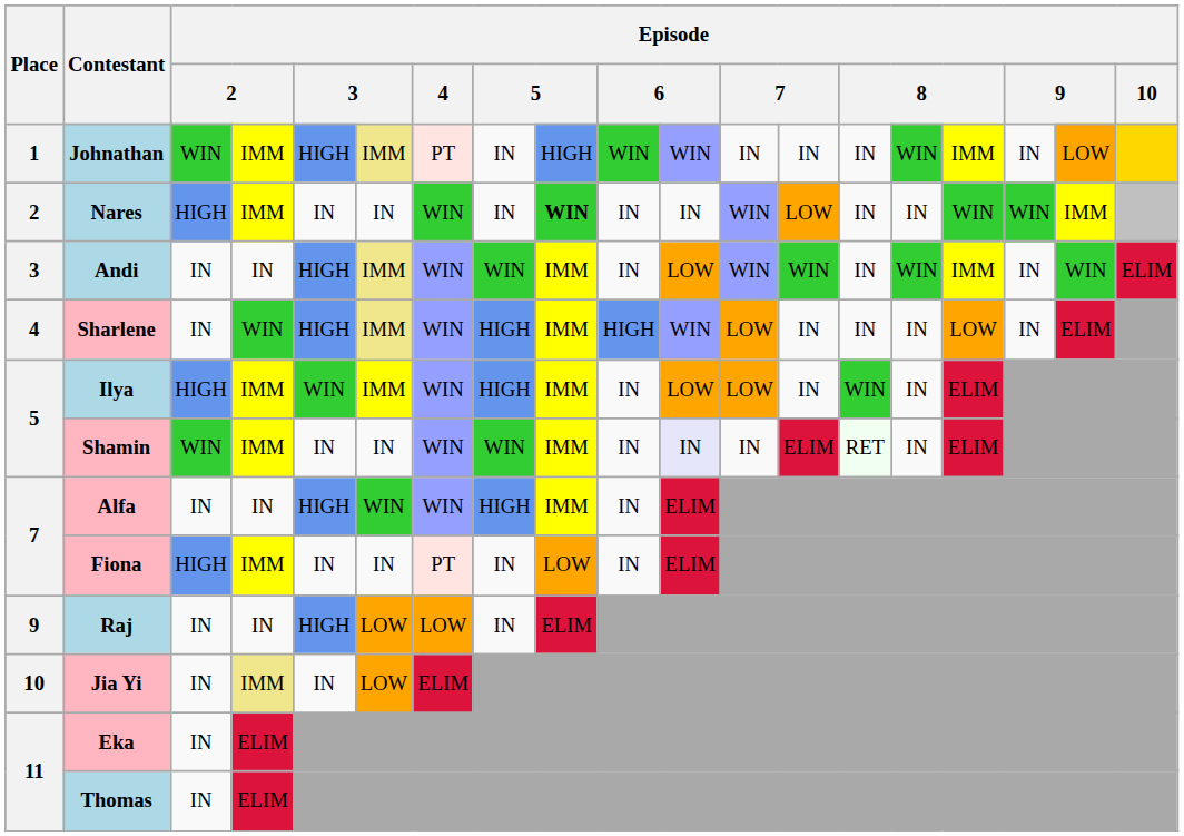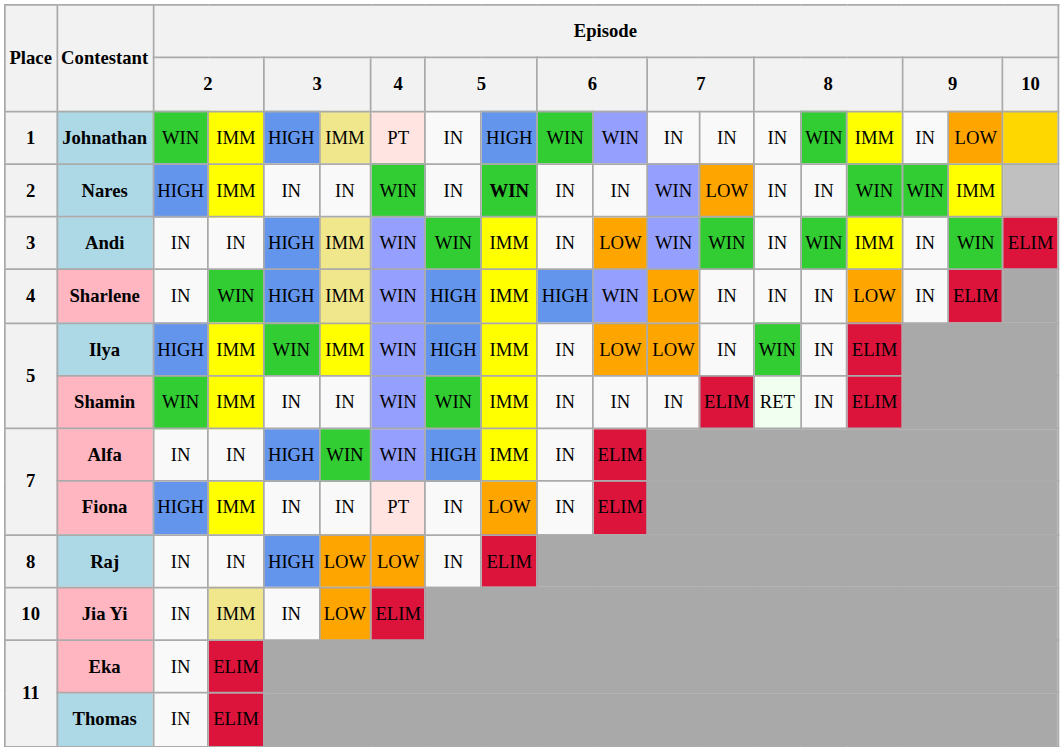Shamin | column 11: lavender background -> no background
Raj | Place: 9 -> 8
